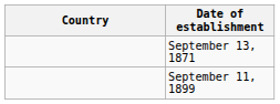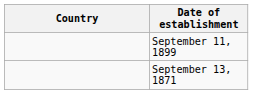rows swapped: September 13, 1871 <-> September 11, 1899
